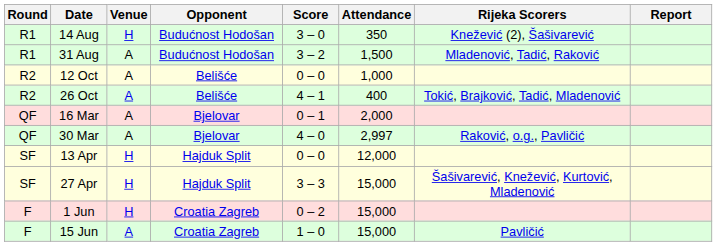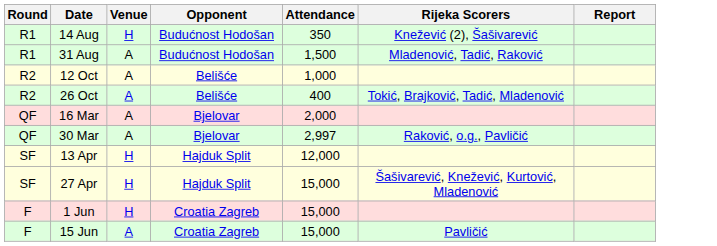- column: Score | 3 – 0 | 3 – 2 | 0 – 0 | 4 – 1 | 0 – 1 | 4 – 0 | 0 – 0 | 3 – 3 | 0 – 2 | 1 – 0
